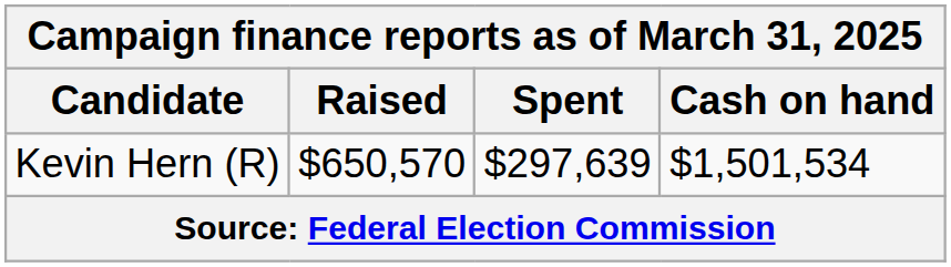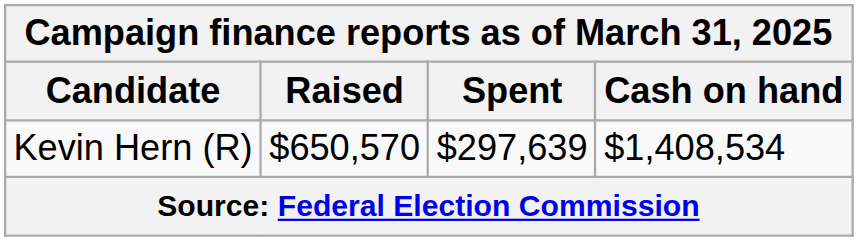Kevin Hern (R) | Cash on hand: $1,501,534 -> $1,408,534
